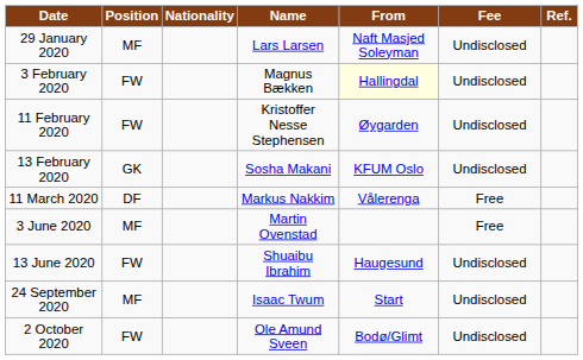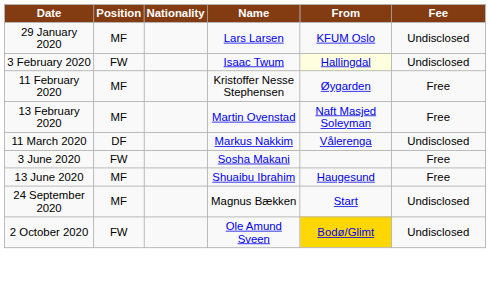- column: Ref.
29 January 2020 | From: Naft Masjed Soleyman -> KFUM Oslo
3 February 2020 | Name: Magnus Bækken -> Isaac Twum
11 February 2020 | Position: FW -> MF
11 February 2020 | Fee: Undisclosed -> Free
13 February 2020 | Position: GK -> MF
13 February 2020 | Name: Sosha Makani -> Martin Ovenstad
13 February 2020 | From: KFUM Oslo -> Naft Masjed Soleyman
13 February 2020 | Fee: Undisclosed -> Free
11 March 2020 | Fee: Free -> Undisclosed
3 June 2020 | Position: MF -> FW
3 June 2020 | Name: Martin Ovenstad -> Sosha Makani
13 June 2020 | Position: FW -> MF
13 June 2020 | Fee: Undisclosed -> Free
24 September 2020 | Name: Isaac Twum -> Magnus Bækken
2 October 2020 | From: no background -> gold background
